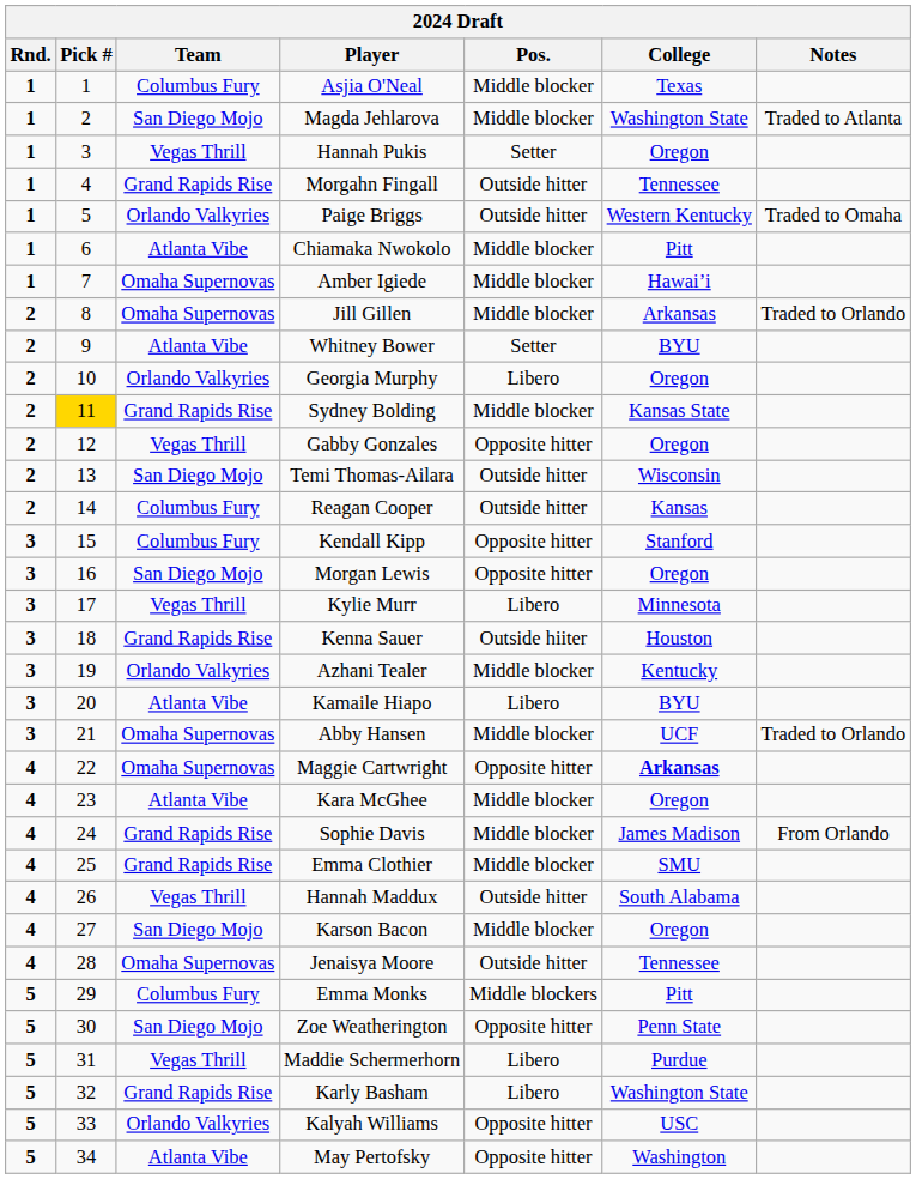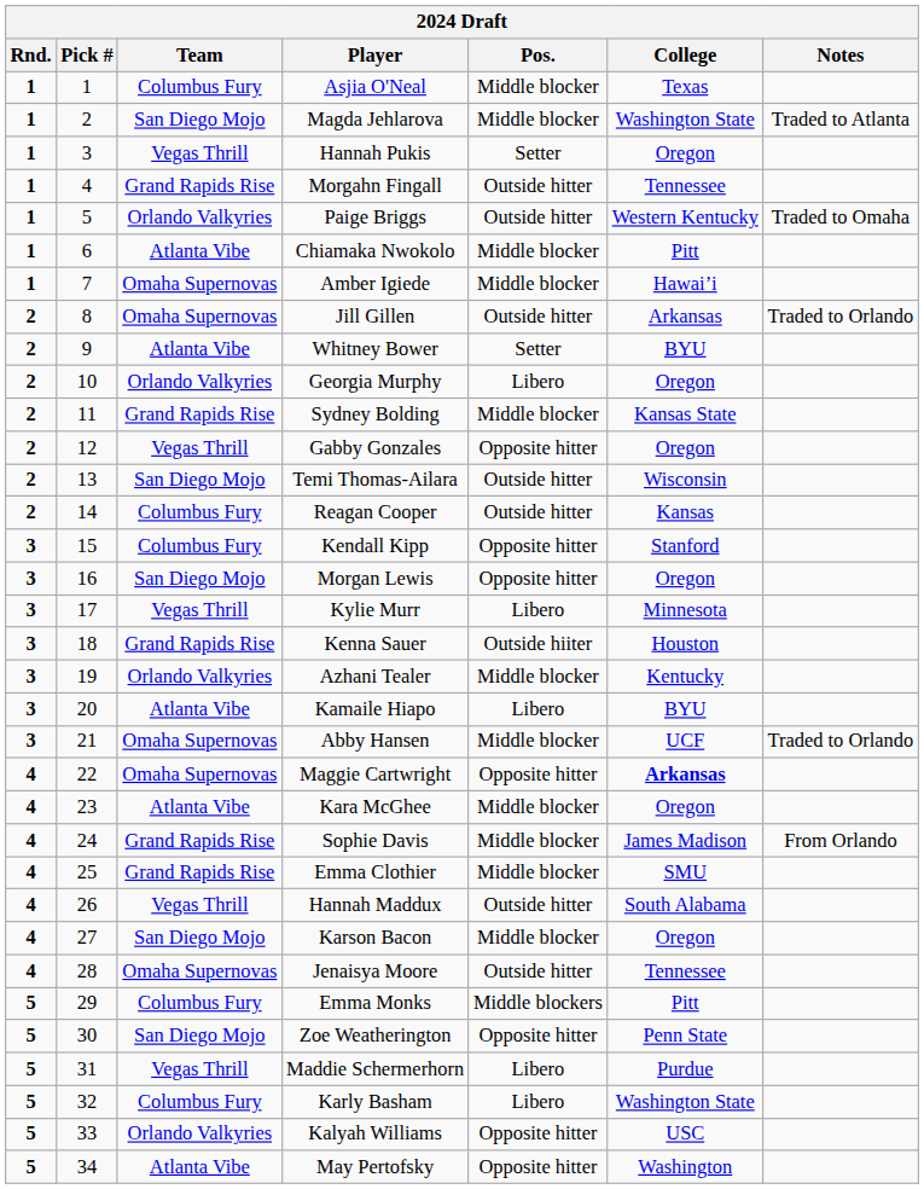Jill Gillen | Pos.: Middle blocker -> Outside hitter
Sydney Bolding | Pick #: gold background -> no background
Karly Basham | Team: Grand Rapids Rise -> Columbus Fury
